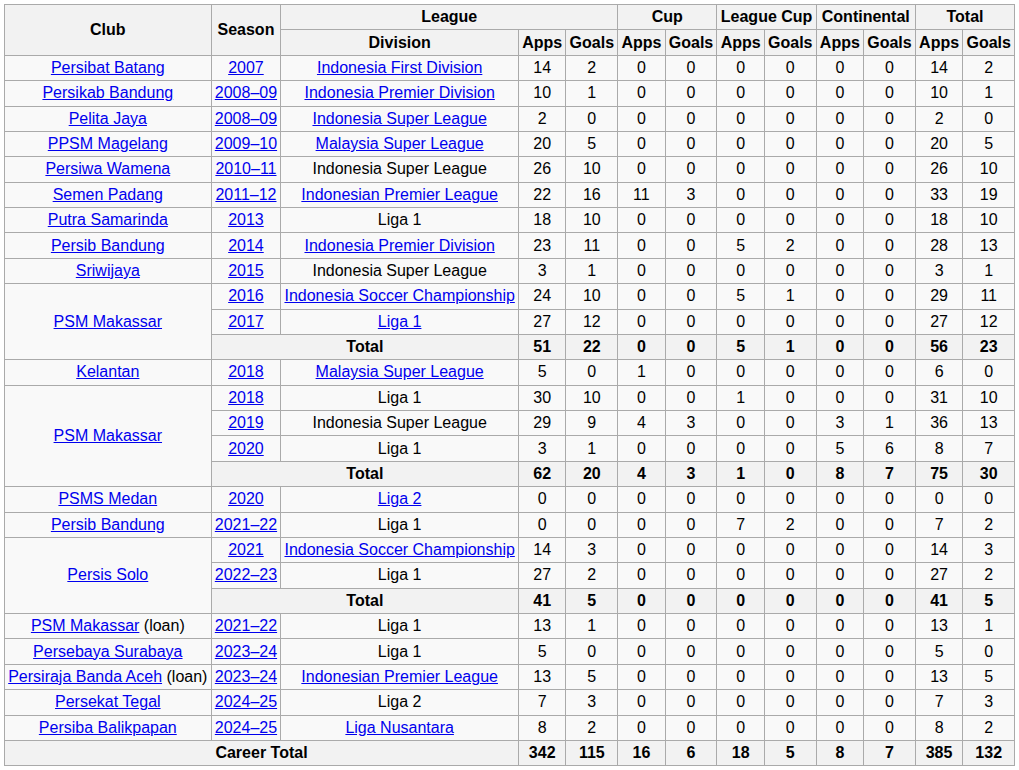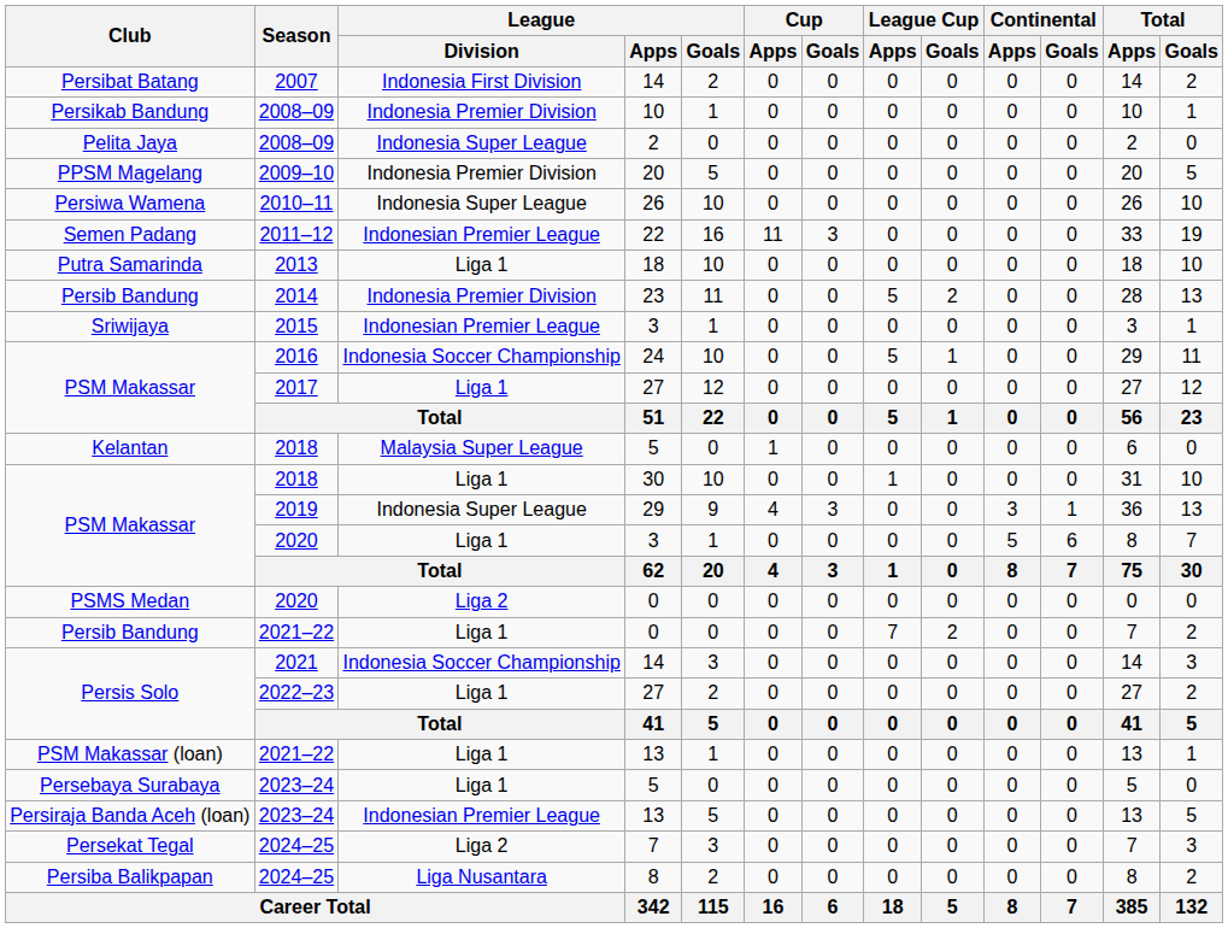PPSM Magelang | League / Division: Malaysia Super League -> Indonesia Premier Division
Sriwijaya | League / Division: Indonesia Super League -> Indonesian Premier League
